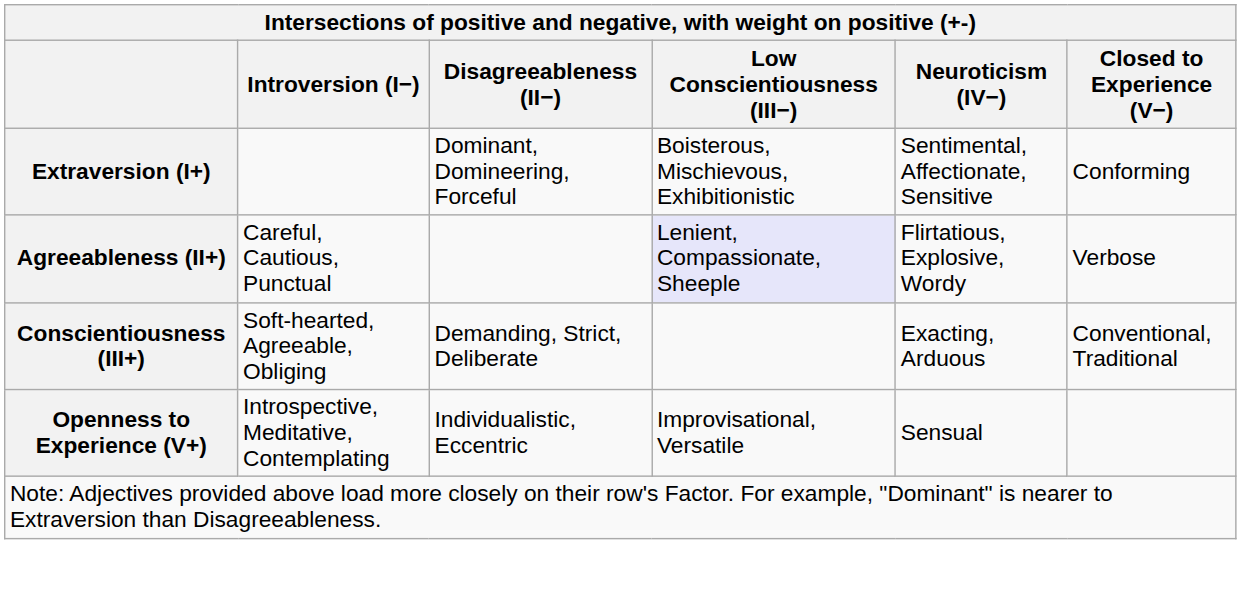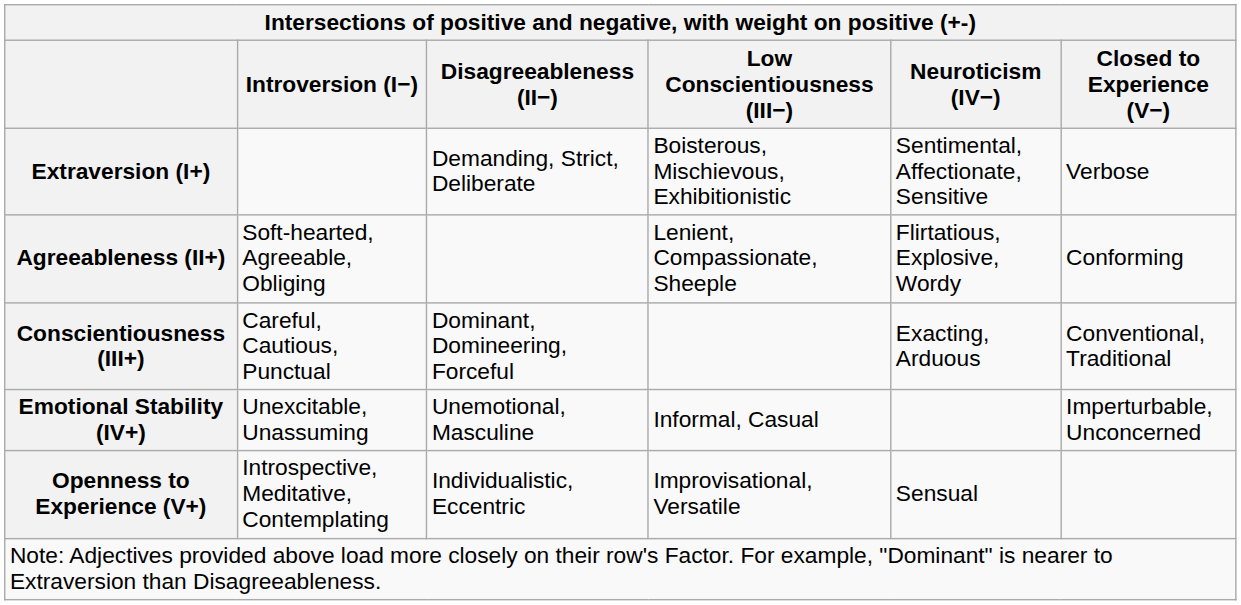Extraversion (I+) | Disagreeableness (II−): Dominant, Domineering, Forceful -> Demanding, Strict, Deliberate
Extraversion (I+) | Closed to Experience (V−): Conforming -> Verbose
Agreeableness (II+) | Introversion (I−): Careful, Cautious, Punctual -> Soft-hearted, Agreeable, Obliging
Agreeableness (II+) | Low Conscientiousness (III−): lavender background -> no background
Agreeableness (II+) | Closed to Experience (V−): Verbose -> Conforming
Conscientiousness (III+) | Introversion (I−): Soft-hearted, Agreeable, Obliging -> Careful, Cautious, Punctual
Conscientiousness (III+) | Disagreeableness (II−): Demanding, Strict, Deliberate -> Dominant, Domineering, Forceful
+ row: Emotional Stability (IV+) | Unexcitable, Unassuming | Unemotional, Masculine | Informal, Casual | Imperturbable, Unconcerned
